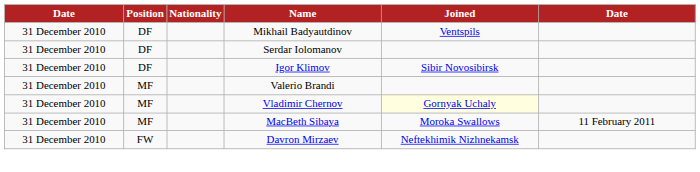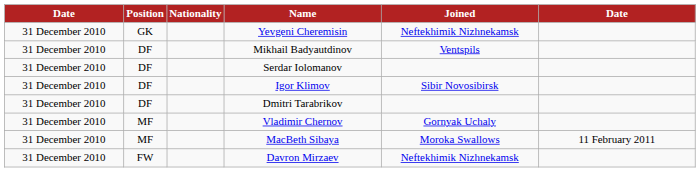+ row: 31 December 2010 | GK | Yevgeni Cheremisin | Neftekhimik Nizhnekamsk
+ row: 31 December 2010 | DF | Dmitri Tarabrikov
- row: 31 December 2010 | MF | Valerio Brandi
Vladimir Chernov | Joined: lightyellow background -> no background
